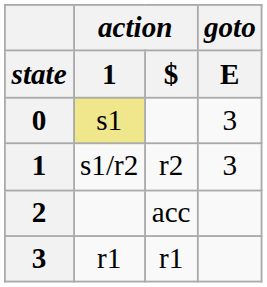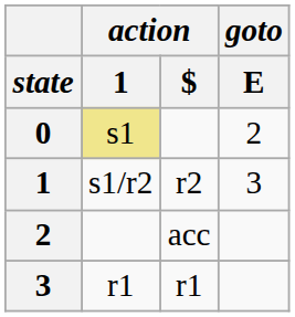0 | goto / E: 3 -> 2
